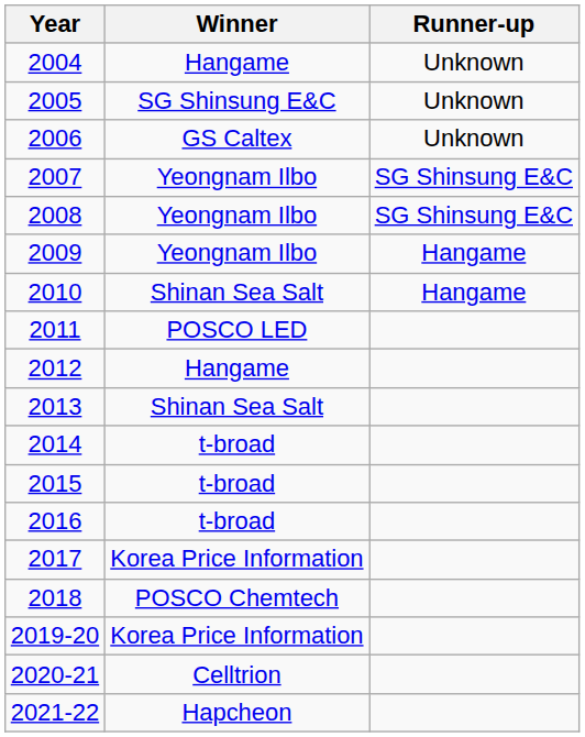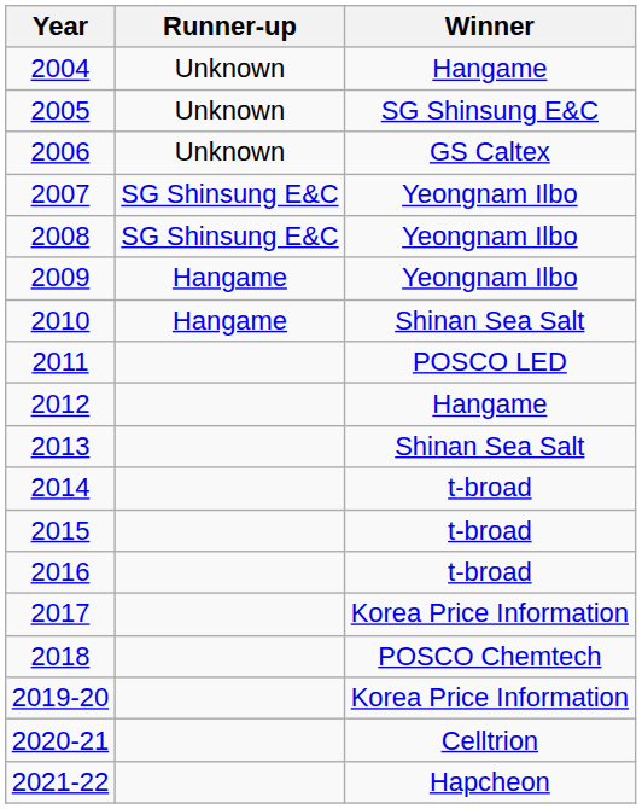columns swapped: Winner <-> Runner-up
